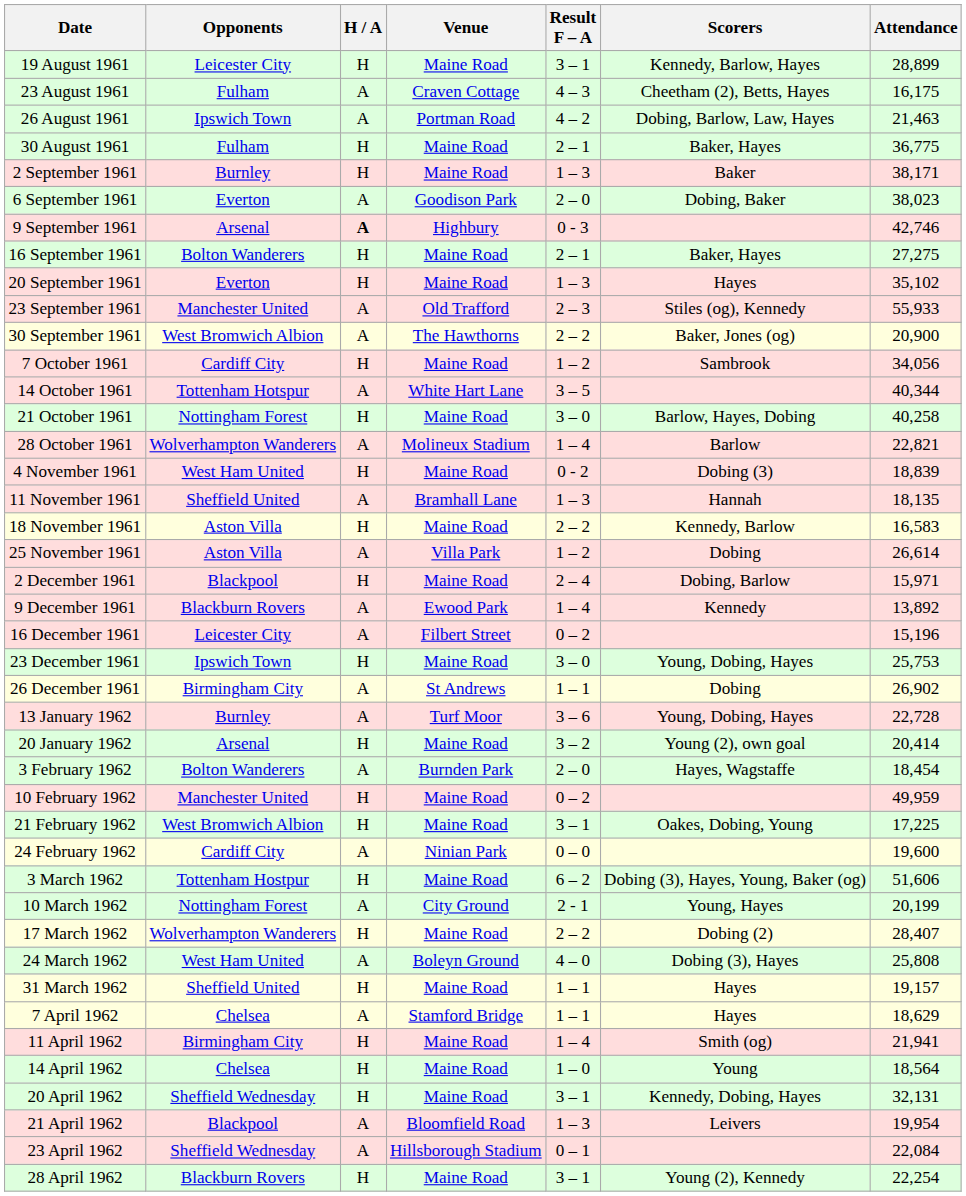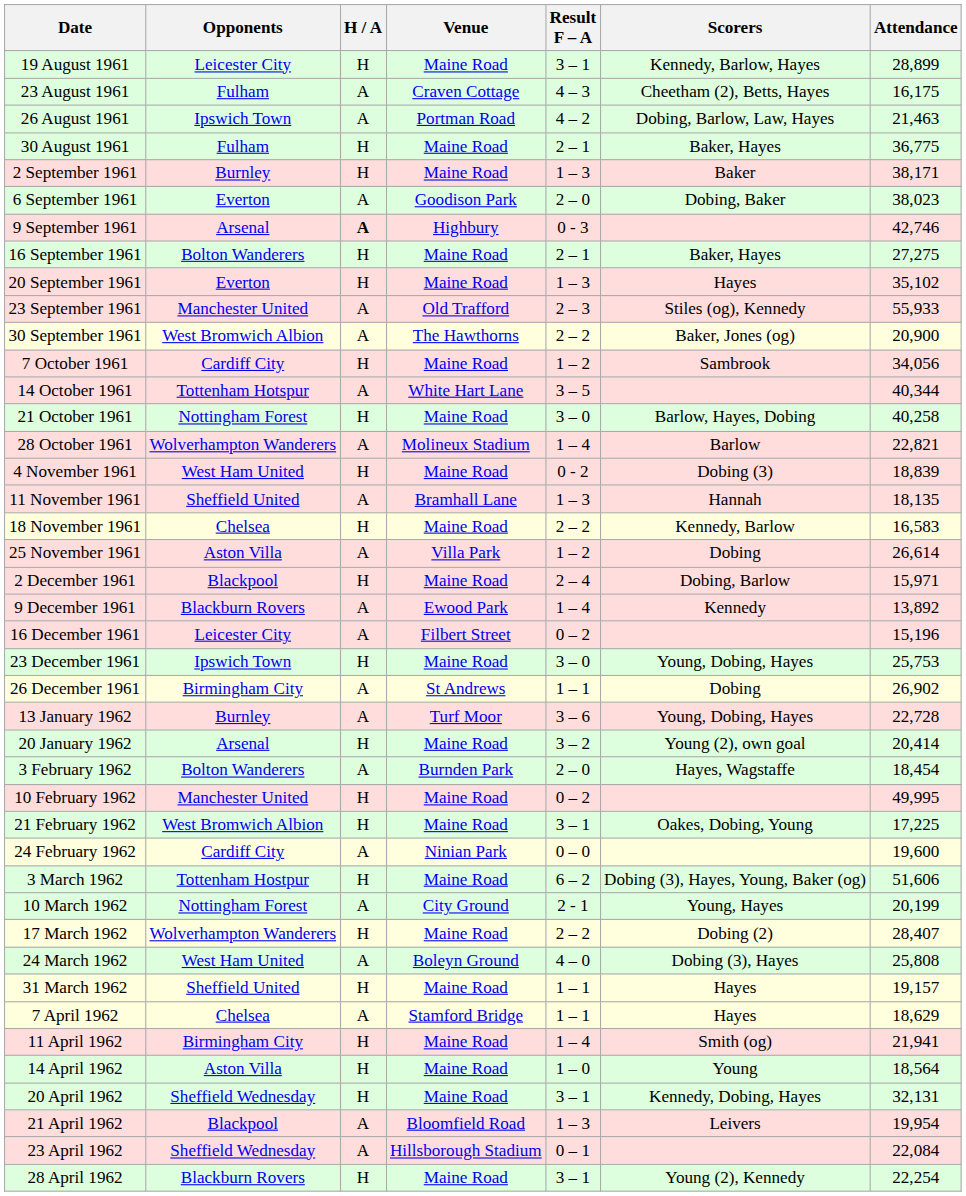18 November 1961 | Opponents: Aston Villa -> Chelsea
10 February 1962 | Attendance: 49,959 -> 49,995
14 April 1962 | Opponents: Chelsea -> Aston Villa
